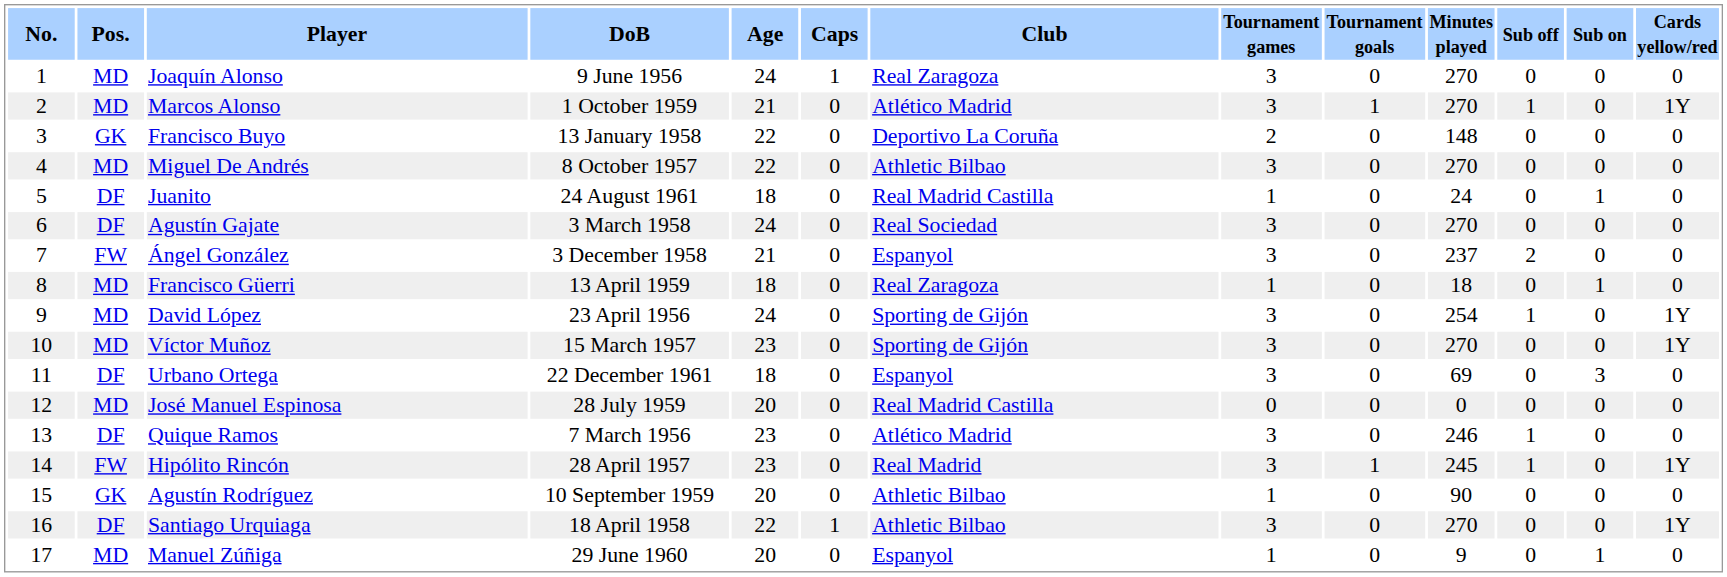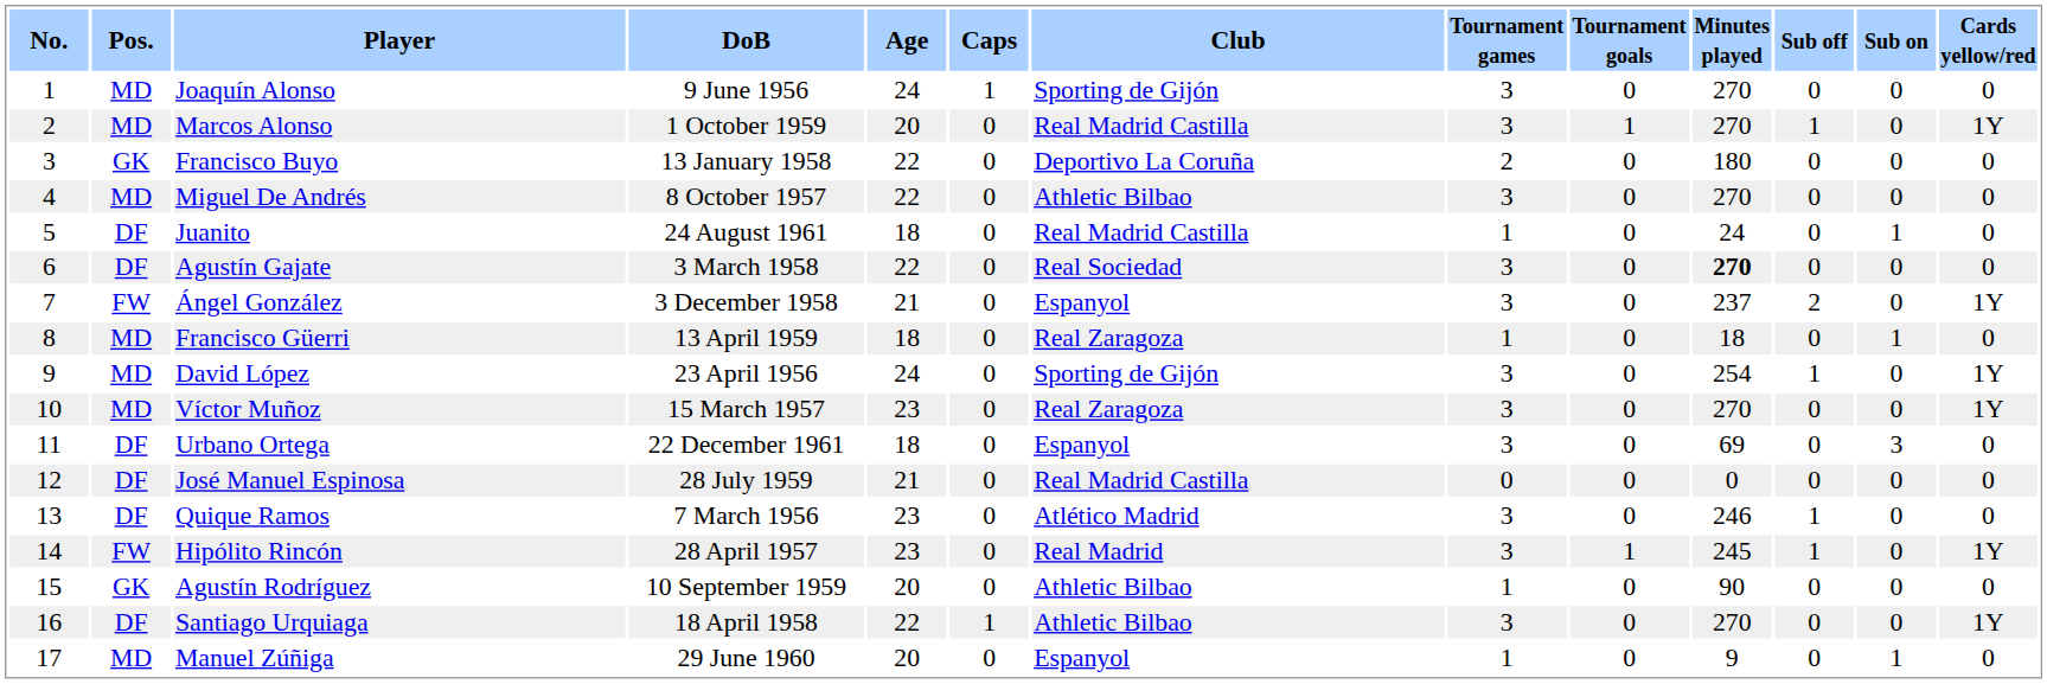Joaquín Alonso | Club: Real Zaragoza -> Sporting de Gijón
Marcos Alonso | Age: 21 -> 20
Marcos Alonso | Club: Atlético Madrid -> Real Madrid Castilla
Francisco Buyo | Minutes played: 148 -> 180
Agustín Gajate | Age: 24 -> 22
Agustín Gajate | Minutes played: normal -> bold
Ángel González | Cards yellow/red: 0 -> 1Y
Víctor Muñoz | Club: Sporting de Gijón -> Real Zaragoza
José Manuel Espinosa | Pos.: MD -> DF
José Manuel Espinosa | Age: 20 -> 21
